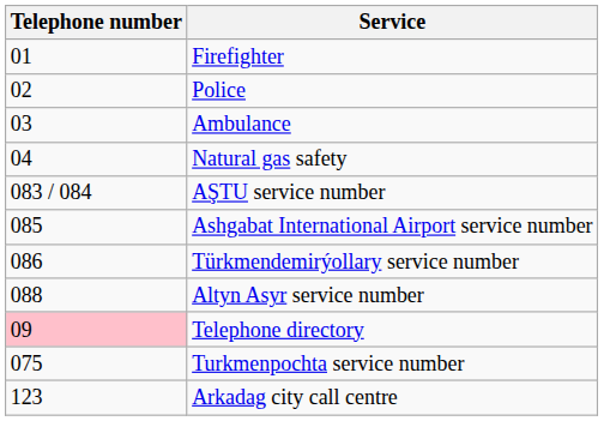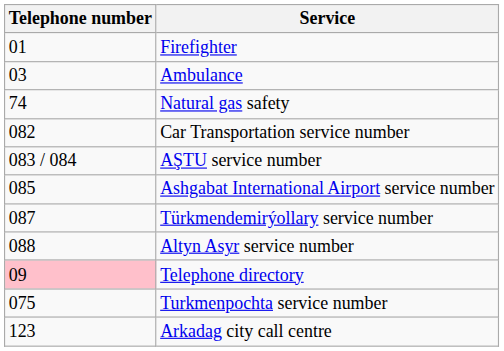- row: 02 | Police
Natural gas safety | Telephone number: 04 -> 74
+ row: 082 | Car Transportation service number
Türkmendemirýollary service number | Telephone number: 086 -> 087
